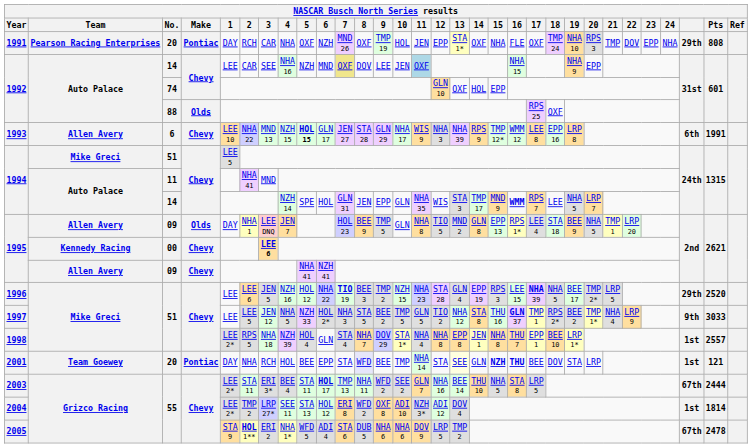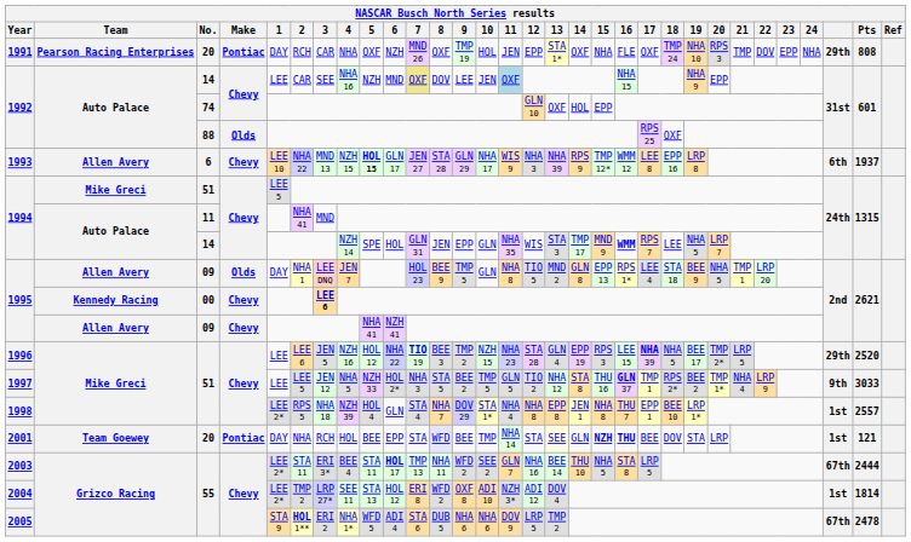1993 | Pts: 1991 -> 1937
